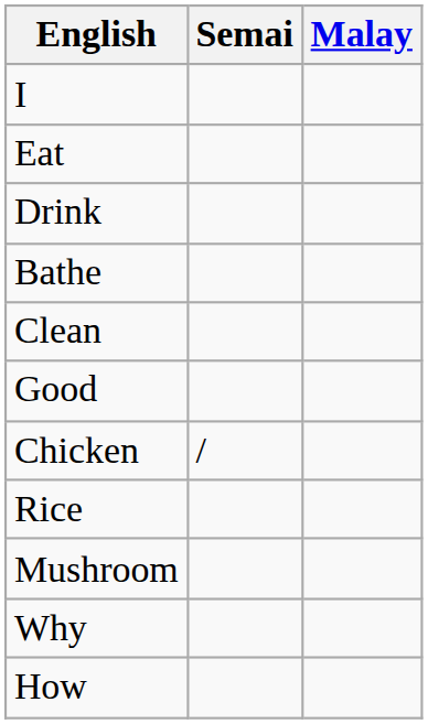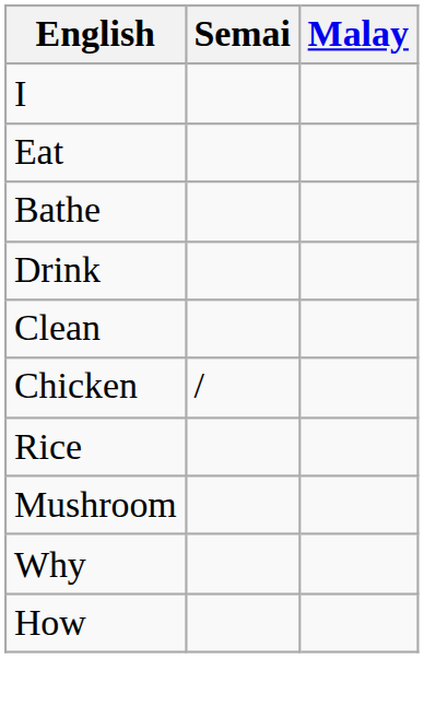rows swapped: Drink <-> Bathe
- row: Good
